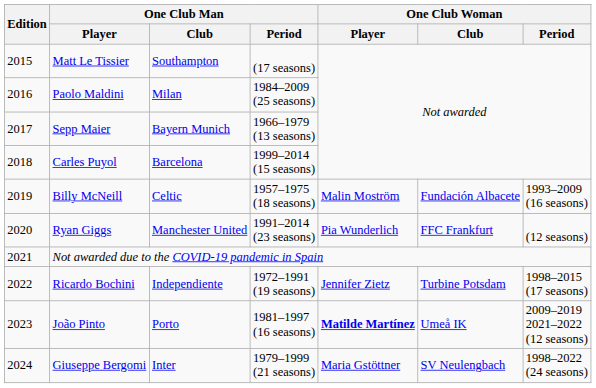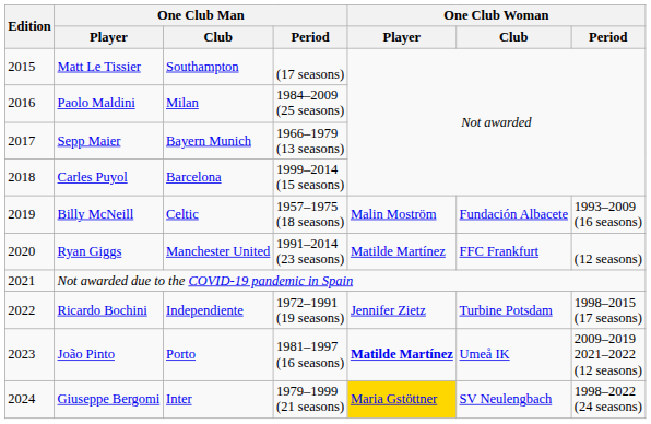Ryan Giggs | One Club Woman / Player: Pia Wunderlich -> Matilde Martínez
Giuseppe Bergomi | One Club Woman / Player: no background -> gold background
